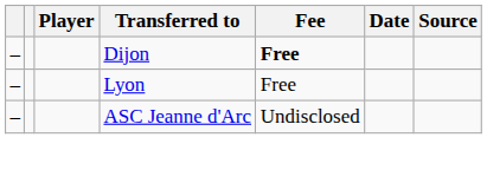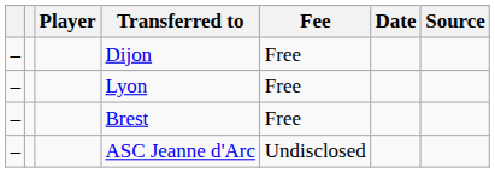Dijon | Fee: bold -> normal
+ row: – | Brest | Free
